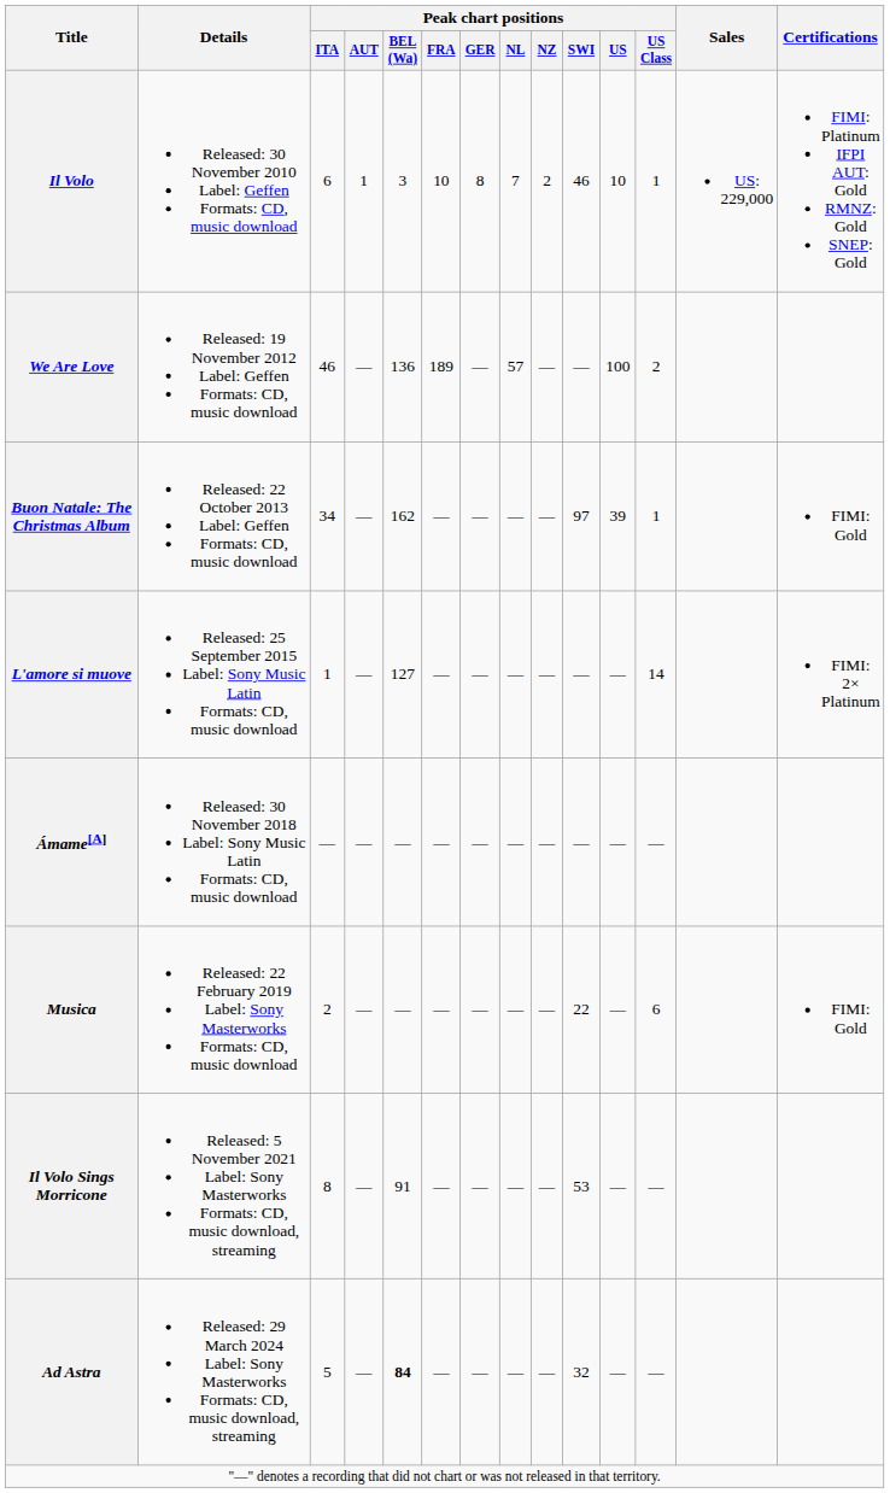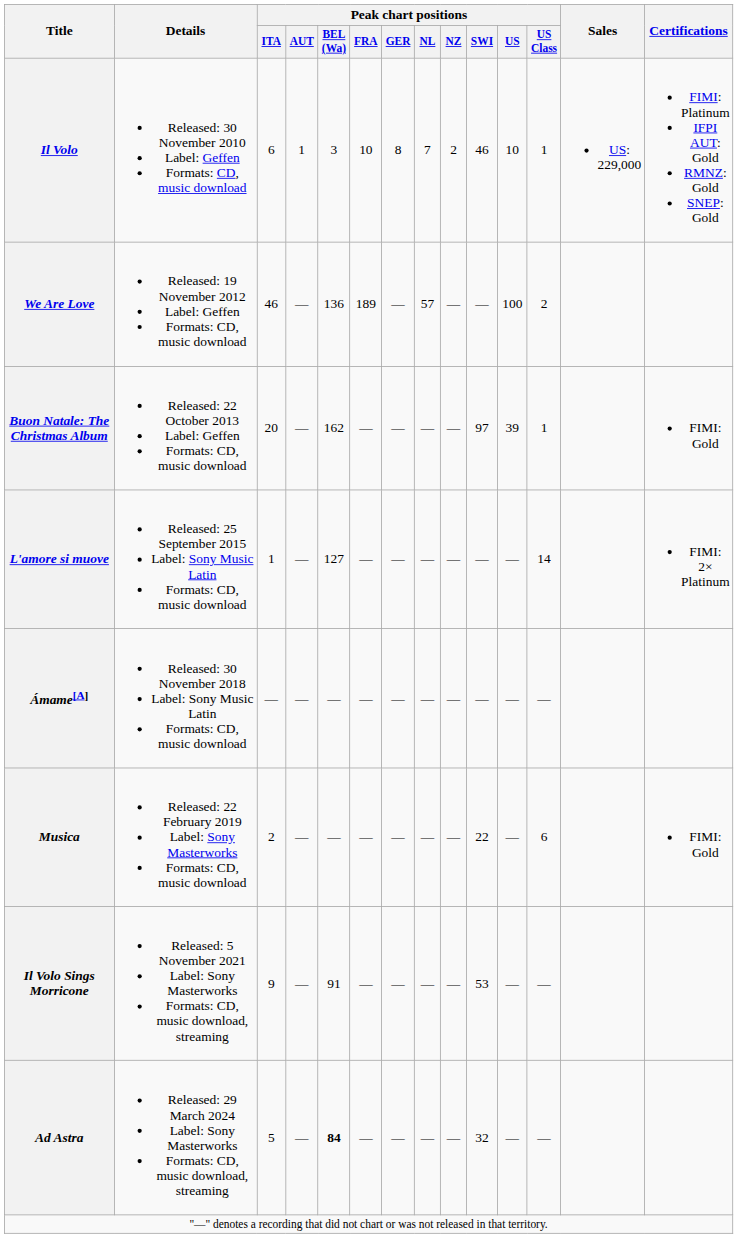Buon Natale: The Christmas Album | Peak chart positions / ITA: 34 -> 20
Il Volo Sings Morricone | Peak chart positions / ITA: 8 -> 9
